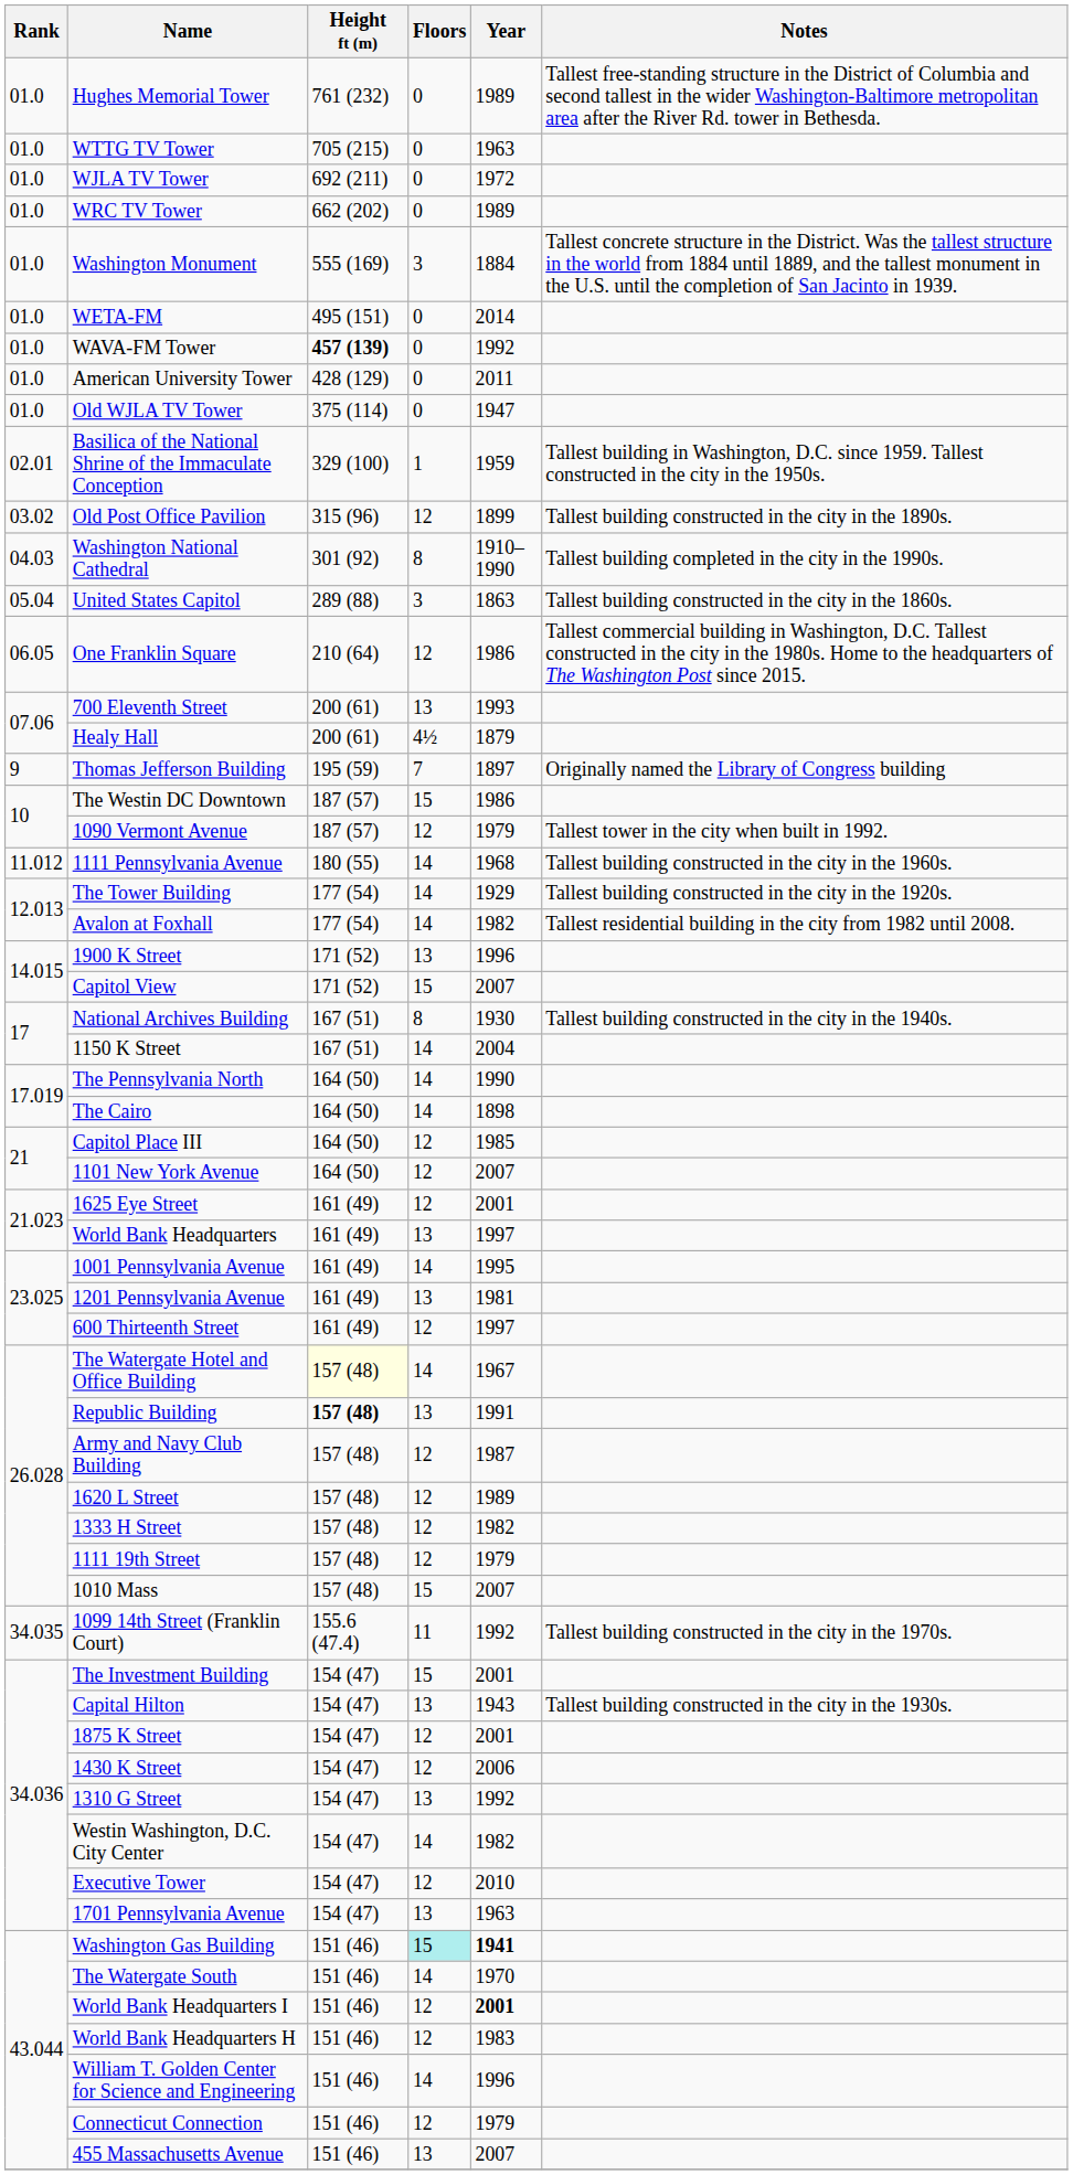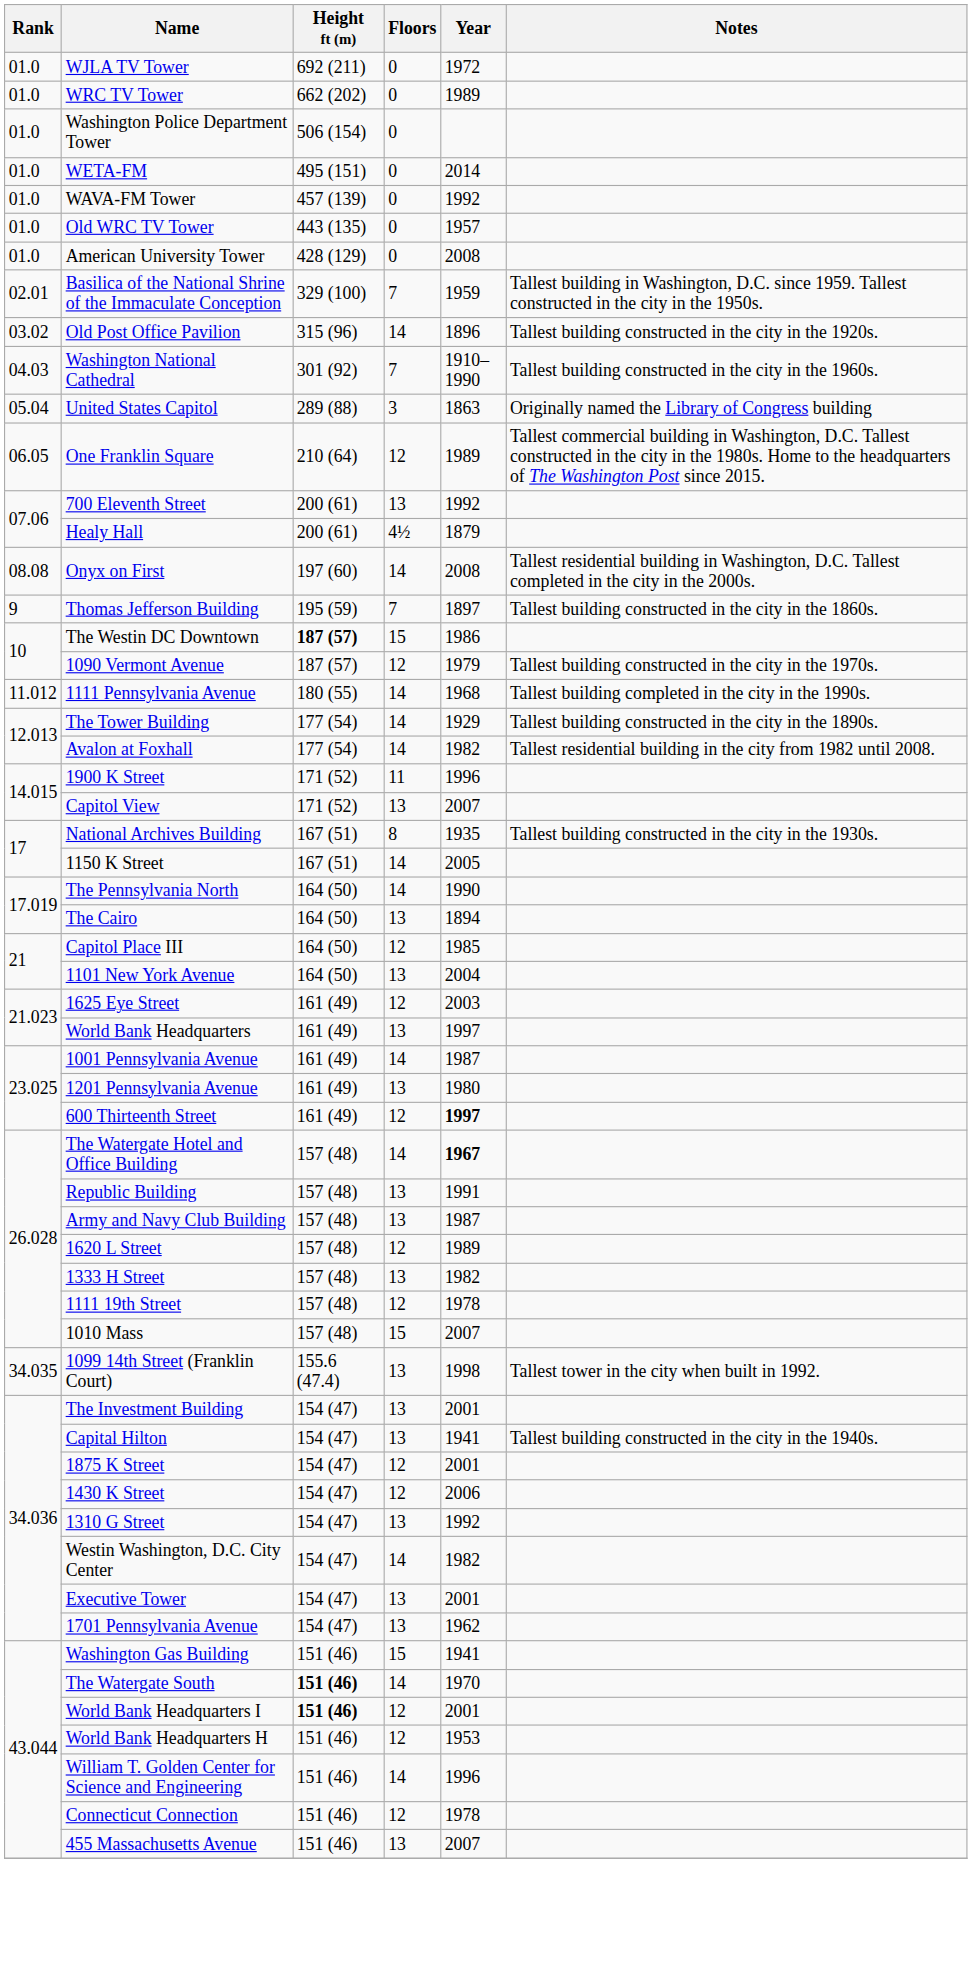- row: 01.0 | Hughes Memorial Tower | 761 (232) | 0 | 1989 | Tallest free-standing structure in the District of Columbia and second tallest in the wider Washington-Baltimore metropolitan area after the River Rd. tower in Bethesda.
- row: 01.0 | WTTG TV Tower | 705 (215) | 0 | 1963
- row: 01.0 | Washington Monument | 555 (169) | 3 | 1884 | Tallest concrete structure in the District. Was the tallest structure in the world from 1884 until 1889, and the tallest monument in the U.S. until the completion of San Jacinto in 1939.
+ row: 01.0 | Washington Police Department Tower | 506 (154) | 0
WAVA-FM Tower | Height ft (m): bold -> normal
+ row: 01.0 | Old WRC TV Tower | 443 (135) | 0 | 1957
American University Tower | Year: 2011 -> 2008
- row: 01.0 | Old WJLA TV Tower | 375 (114) | 0 | 1947
Basilica of the National Shrine of the Immaculate Conception | Floors: 1 -> 7
Old Post Office Pavilion | Floors: 12 -> 14
Old Post Office Pavilion | Year: 1899 -> 1896
Old Post Office Pavilion | Notes: Tallest building constructed in the city in the 1890s. -> Tallest building constructed in the city in the 1920s.
Washington National Cathedral | Floors: 8 -> 7
Washington National Cathedral | Notes: Tallest building completed in the city in the 1990s. -> Tallest building constructed in the city in the 1960s.
United States Capitol | Notes: Tallest building constructed in the city in the 1860s. -> Originally named the Library of Congress building
One Franklin Square | Year: 1986 -> 1989
700 Eleventh Street | Year: 1993 -> 1992
+ row: 08.08 | Onyx on First | 197 (60) | 14 | 2008 | Tallest residential building in Washington, D.C. Tallest completed in the city in the 2000s.
Thomas Jefferson Building | Notes: Originally named the Library of Congress building -> Tallest building constructed in the city in the 1860s.
The Westin DC Downtown | Height ft (m): normal -> bold
1090 Vermont Avenue | Notes: Tallest tower in the city when built in 1992. -> Tallest building constructed in the city in the 1970s.
1111 Pennsylvania Avenue | Notes: Tallest building constructed in the city in the 1960s. -> Tallest building completed in the city in the 1990s.
The Tower Building | Notes: Tallest building constructed in the city in the 1920s. -> Tallest building constructed in the city in the 1890s.
1900 K Street | Floors: 13 -> 11
Capitol View | Floors: 15 -> 13
National Archives Building | Year: 1930 -> 1935
National Archives Building | Notes: Tallest building constructed in the city in the 1940s. -> Tallest building constructed in the city in the 1930s.
1150 K Street | Year: 2004 -> 2005
The Cairo | Floors: 14 -> 13
The Cairo | Year: 1898 -> 1894
1101 New York Avenue | Floors: 12 -> 13
1101 New York Avenue | Year: 2007 -> 2004
1625 Eye Street | Year: 2001 -> 2003
1001 Pennsylvania Avenue | Year: 1995 -> 1987
1201 Pennsylvania Avenue | Year: 1981 -> 1980
600 Thirteenth Street | Year: normal -> bold
The Watergate Hotel and Office Building | Height ft (m): lightyellow background -> no background
The Watergate Hotel and Office Building | Year: normal -> bold
Republic Building | Height ft (m): bold -> normal
Army and Navy Club Building | Floors: 12 -> 13
1333 H Street | Floors: 12 -> 13
1111 19th Street | Year: 1979 -> 1978
1099 14th Street (Franklin Court) | Floors: 11 -> 13
1099 14th Street (Franklin Court) | Year: 1992 -> 1998
1099 14th Street (Franklin Court) | Notes: Tallest building constructed in the city in the 1970s. -> Tallest tower in the city when built in 1992.
The Investment Building | Floors: 15 -> 13
Capital Hilton | Year: 1943 -> 1941
Capital Hilton | Notes: Tallest building constructed in the city in the 1930s. -> Tallest building constructed in the city in the 1940s.
Executive Tower | Floors: 12 -> 13
Executive Tower | Year: 2010 -> 2001
1701 Pennsylvania Avenue | Year: 1963 -> 1962
Washington Gas Building | Floors: paleturquoise background -> no background
Washington Gas Building | Year: bold -> normal
The Watergate South | Height ft (m): normal -> bold
World Bank Headquarters I | Height ft (m): normal -> bold
World Bank Headquarters I | Year: bold -> normal
World Bank Headquarters H | Year: 1983 -> 1953
Connecticut Connection | Year: 1979 -> 1978
